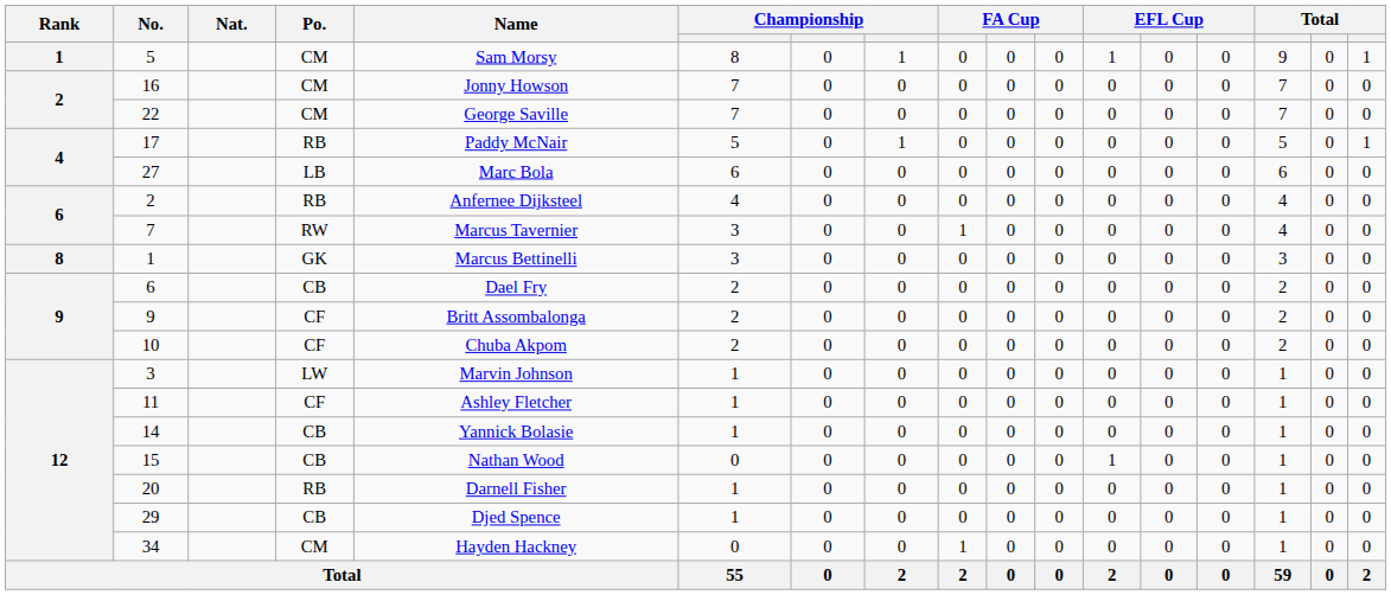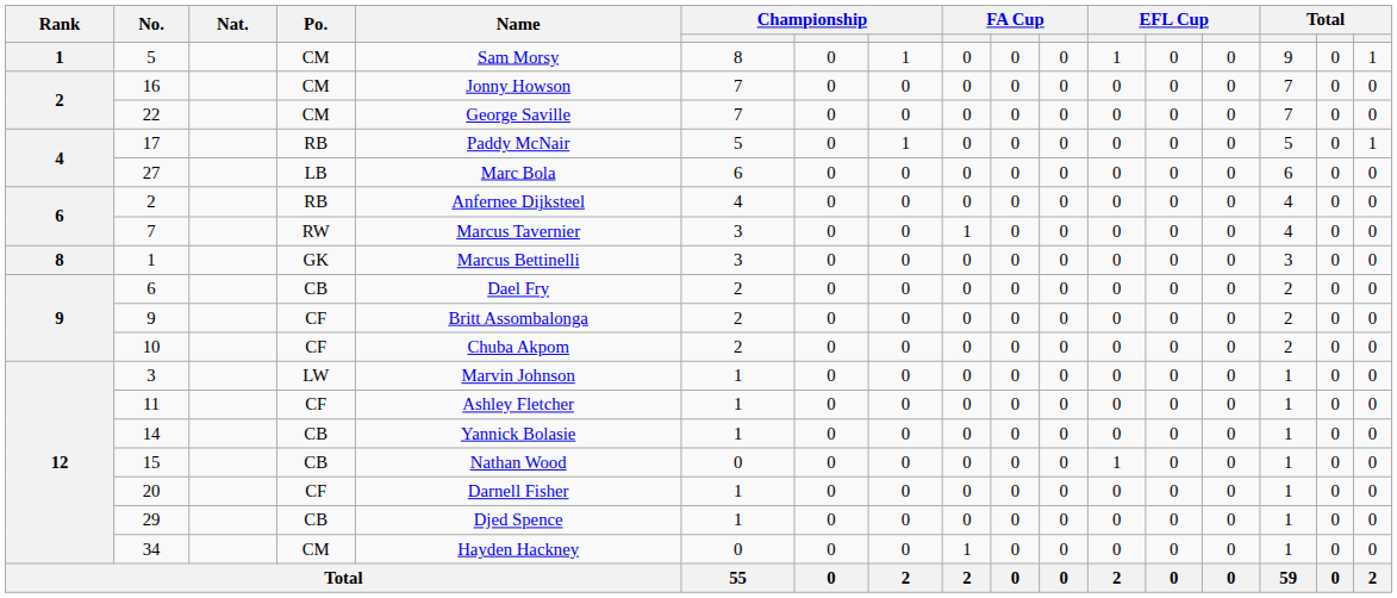20 | Po.: RB -> CF
